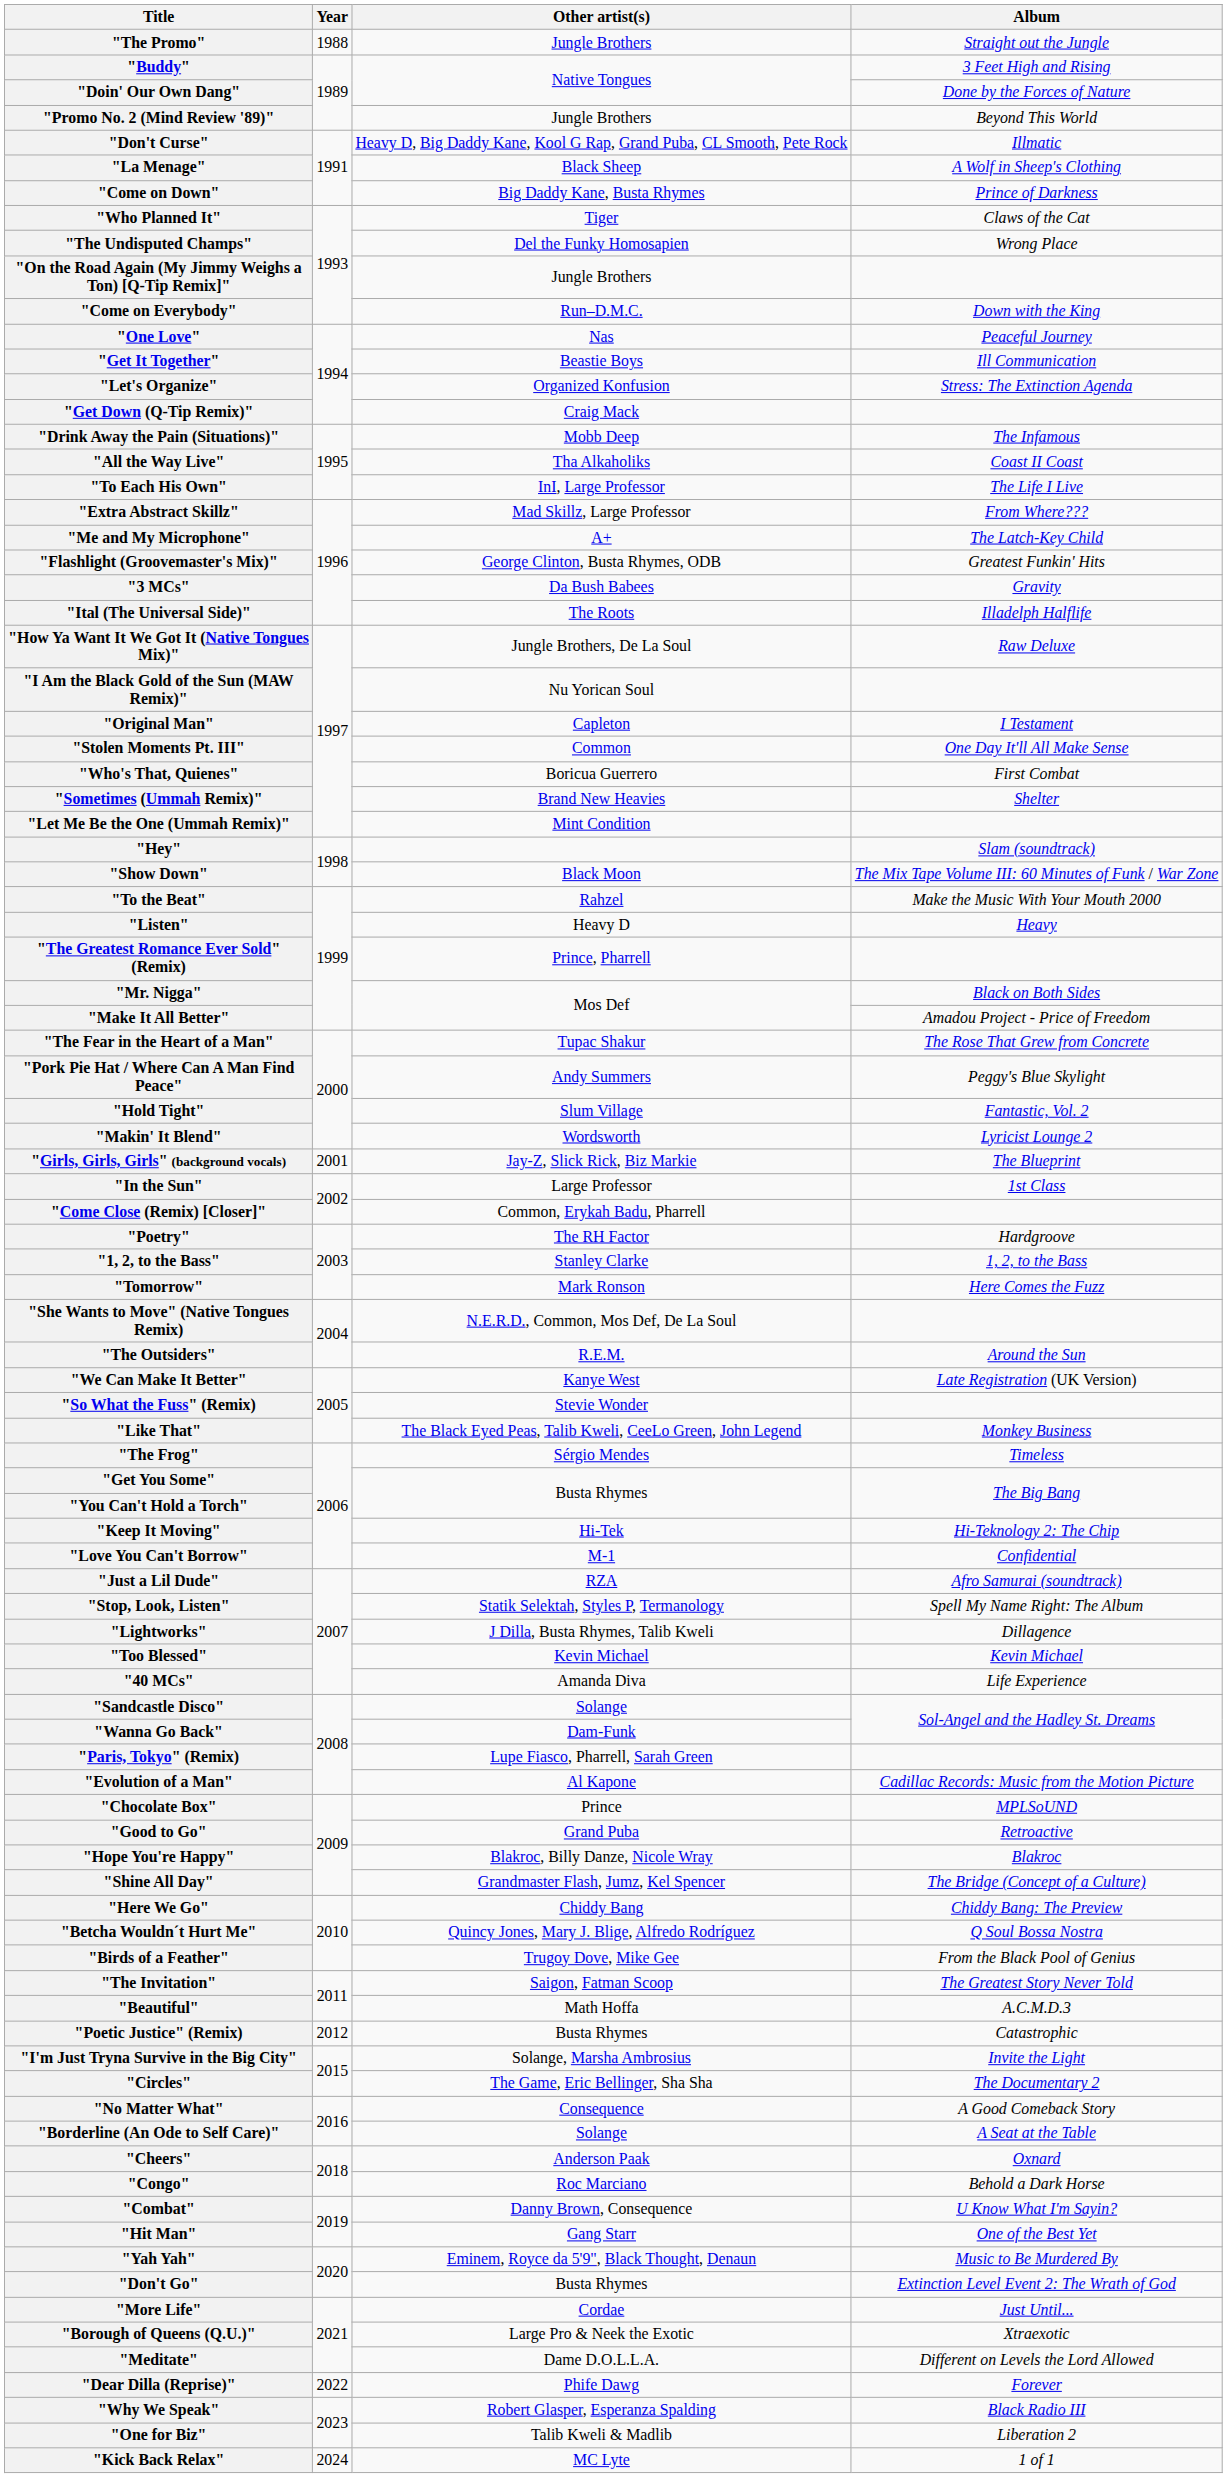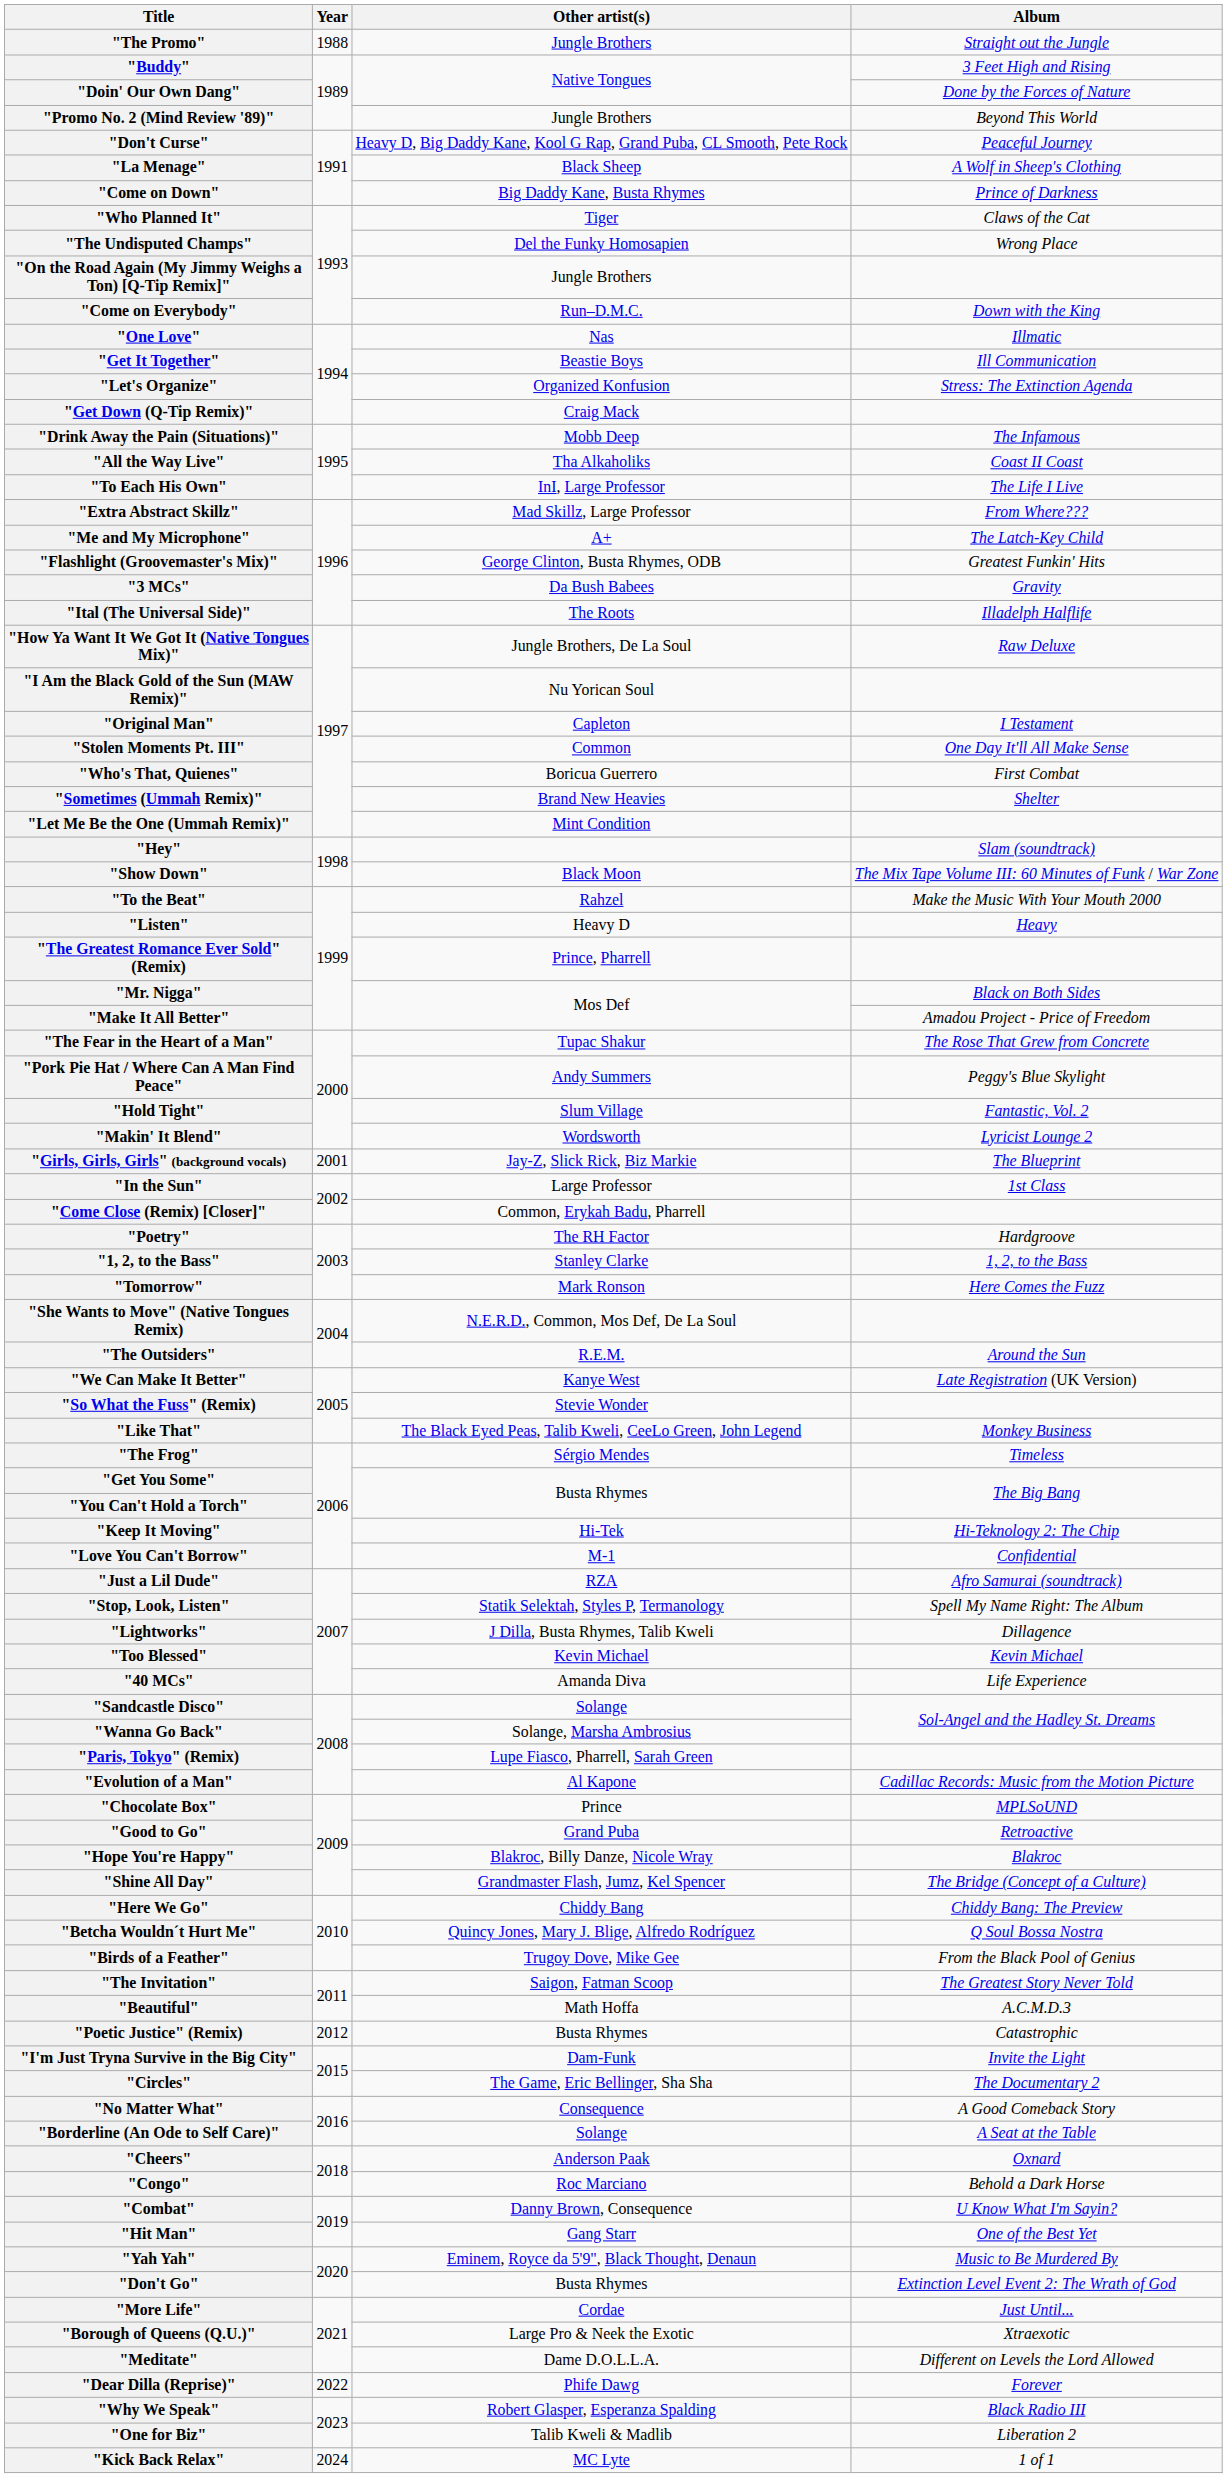"Don't Curse" | Album: Illmatic -> Peaceful Journey
"One Love" | Album: Peaceful Journey -> Illmatic
"Wanna Go Back" | Other artist(s): Dam-Funk -> Solange, Marsha Ambrosius
"I'm Just Tryna Survive in the Big City" | Other artist(s): Solange, Marsha Ambrosius -> Dam-Funk
